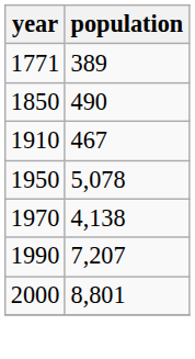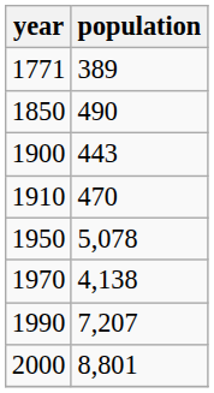+ row: 1900 | 443
1910 | population: 467 -> 470
